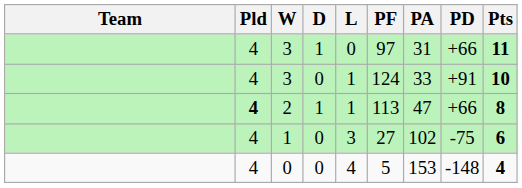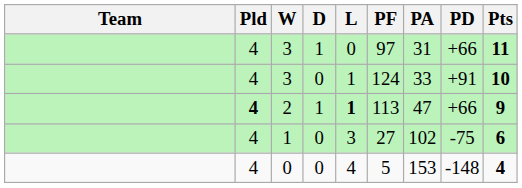2 | L: normal -> bold
2 | Pts: 8 -> 9
